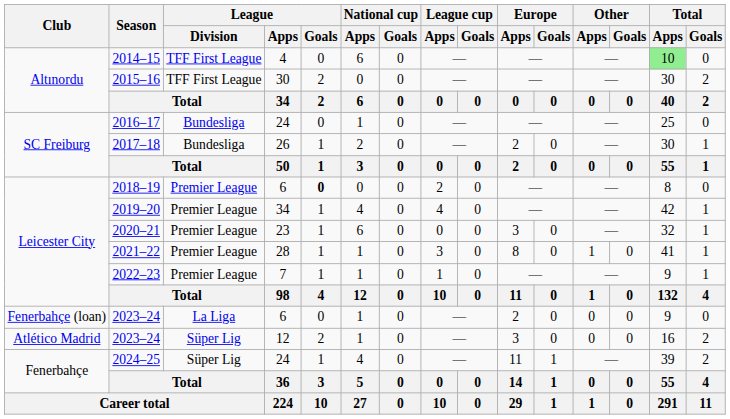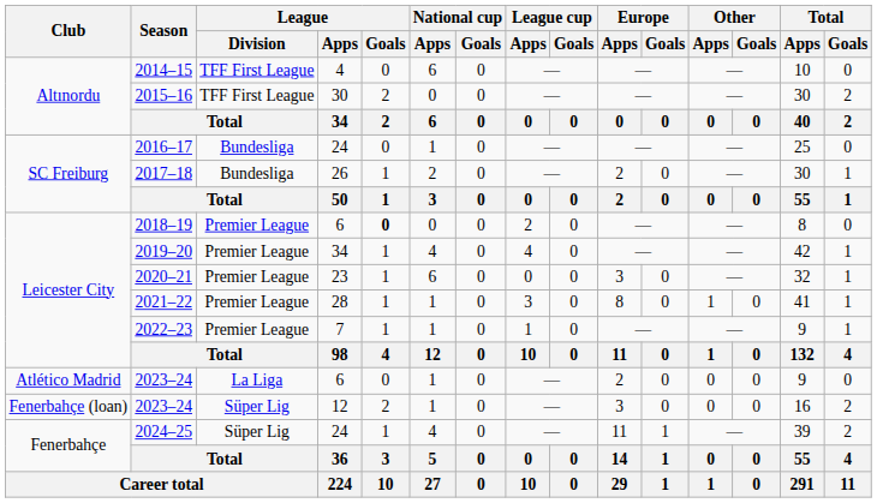2014–15 | Total / Apps: lightgreen background -> no background
2023–24 / 6 | Club: Fenerbahçe (loan) -> Atlético Madrid
2023–24 / 12 | Club: Atlético Madrid -> Fenerbahçe (loan)
